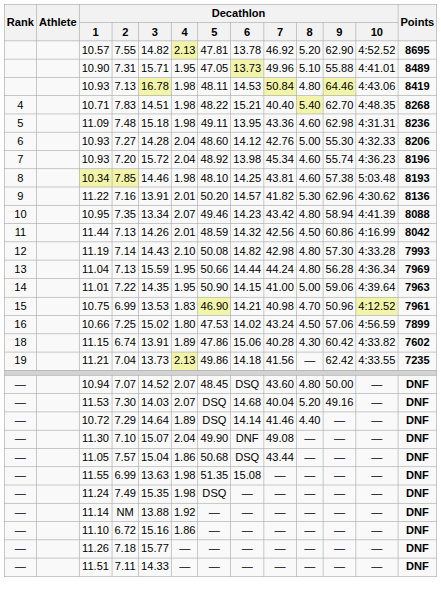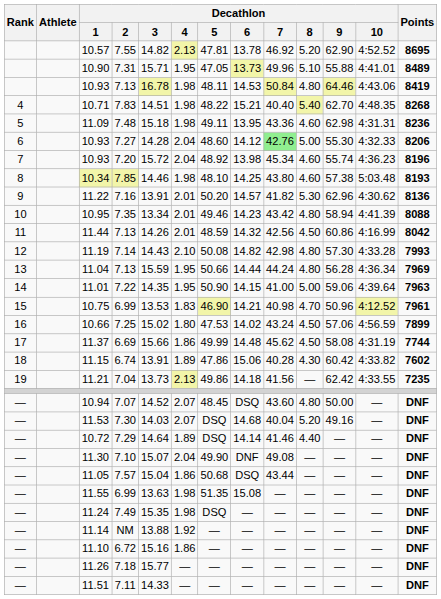10.93 / 7.27 | Decathlon / 7: no background -> lightgreen background
10.34 | Decathlon / 7: 43.81 -> 43.80
10.95 | Decathlon / 4: 2.07 -> 2.01
+ row: 17 | 11.37 | 6.69 | 15.66 | 1.86 | 49.99 | 14.48 | 45.62 | 4.50 | 58.08 | 4:31.19 | 7744
